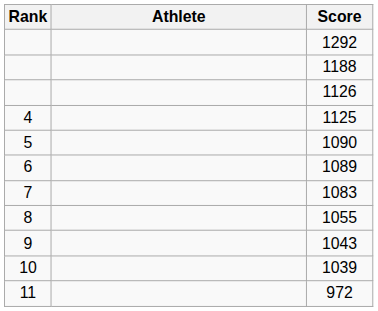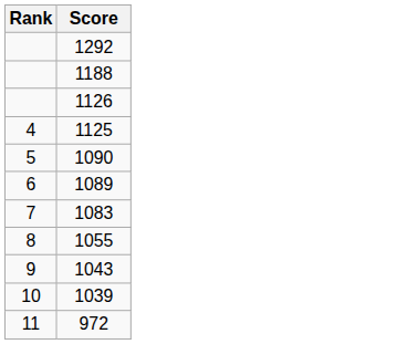- column: Athlete
